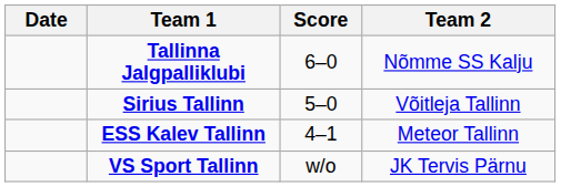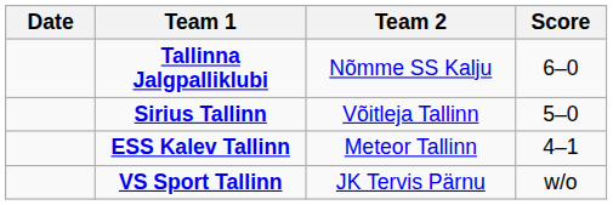columns swapped: Score <-> Team 2
